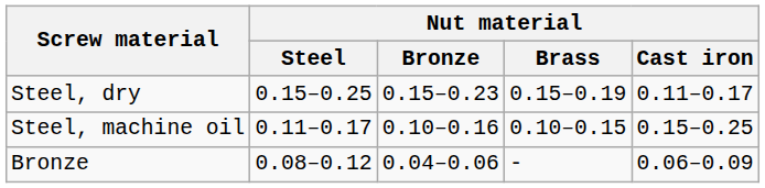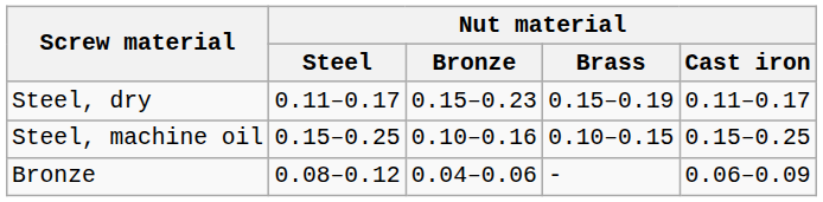Steel, dry | Nut material / Steel: 0.15–0.25 -> 0.11–0.17
Steel, machine oil | Nut material / Steel: 0.11–0.17 -> 0.15–0.25
